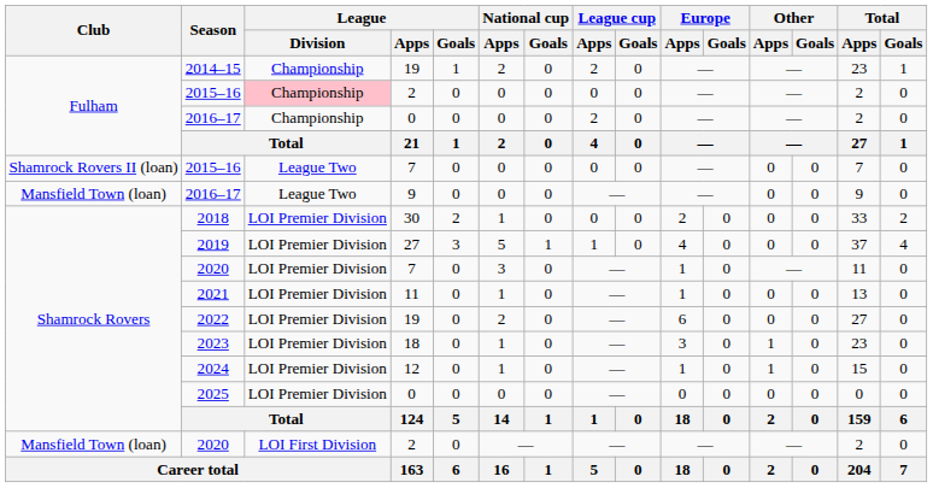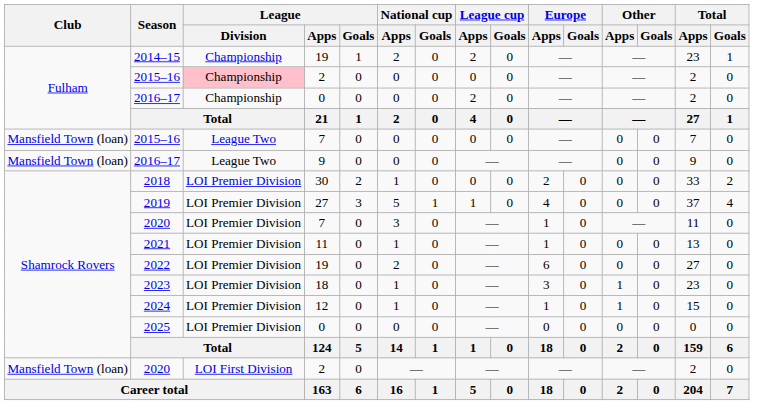2015–16 / 7 | Club: Shamrock Rovers II (loan) -> Mansfield Town (loan)
